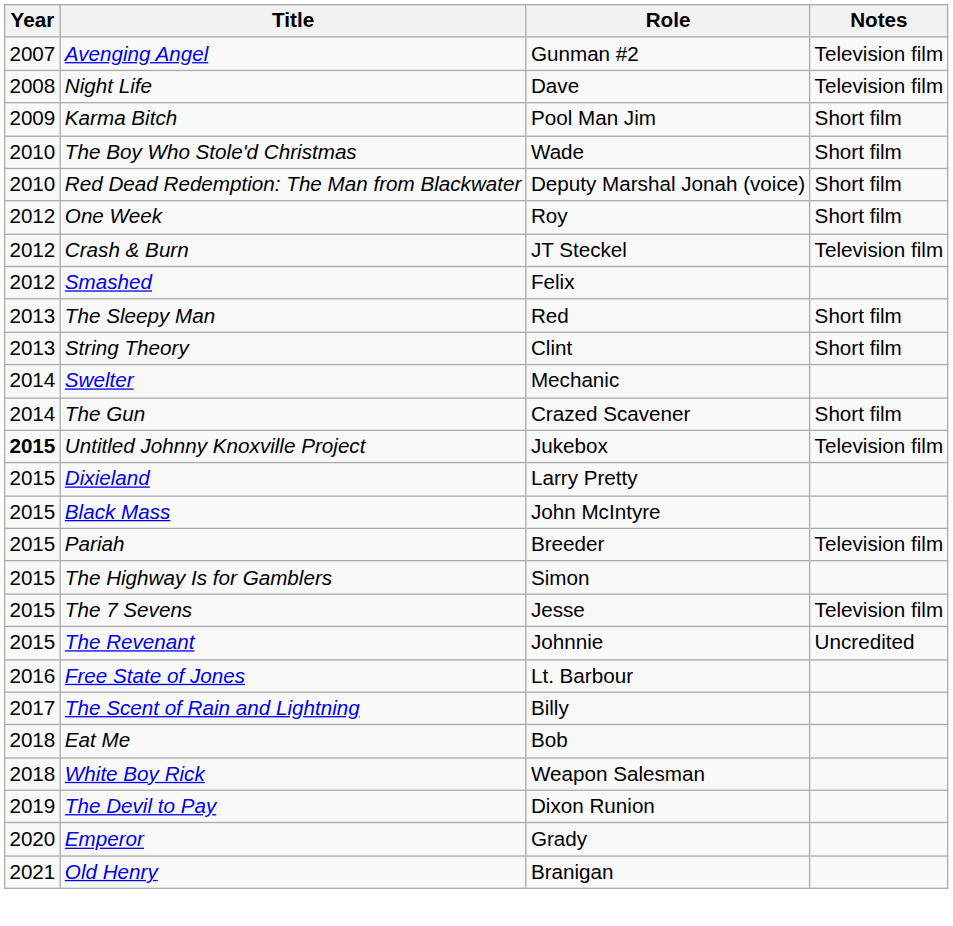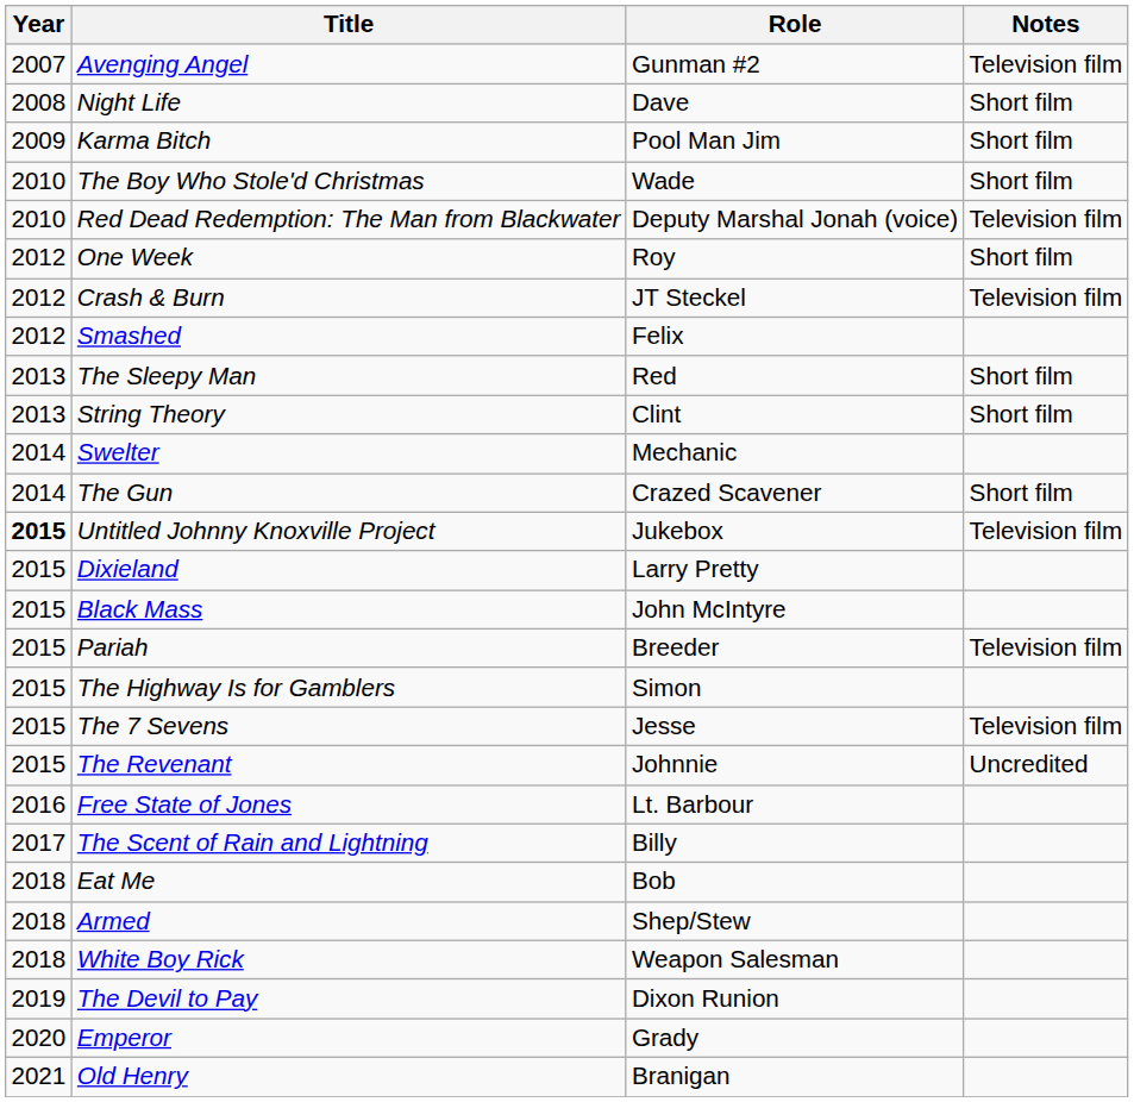Night Life | Notes: Television film -> Short film
Red Dead Redemption: The Man from Blackwater | Notes: Short film -> Television film
+ row: 2018 | Armed | Shep/Stew
